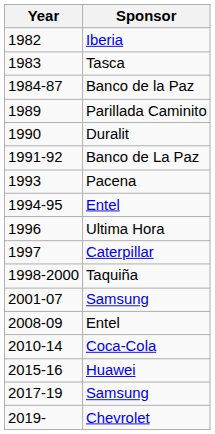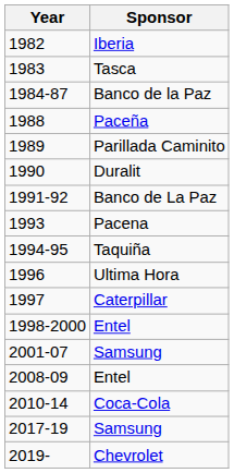+ row: 1988 | Paceña
1994-95 | Sponsor: Entel -> Taquiña
1998-2000 | Sponsor: Taquiña -> Entel
- row: 2015-16 | Huawei
